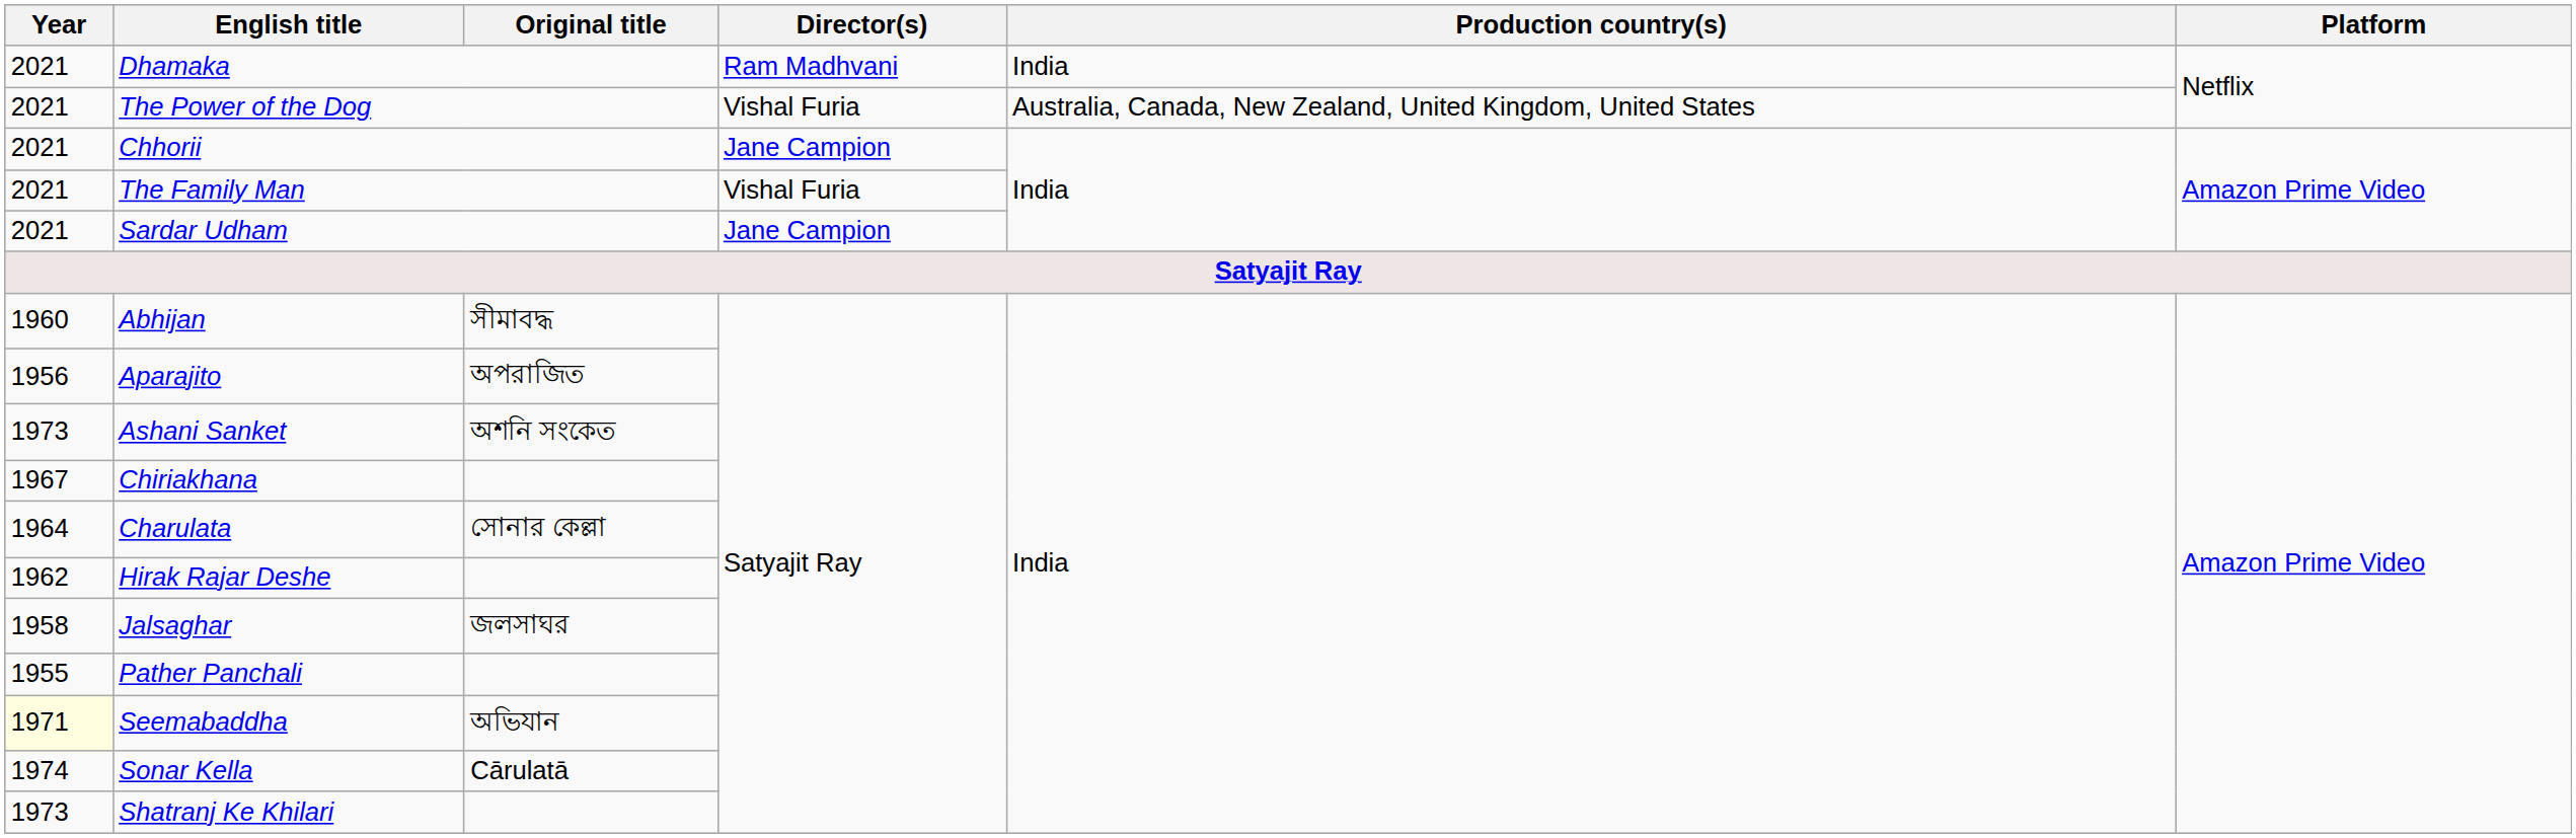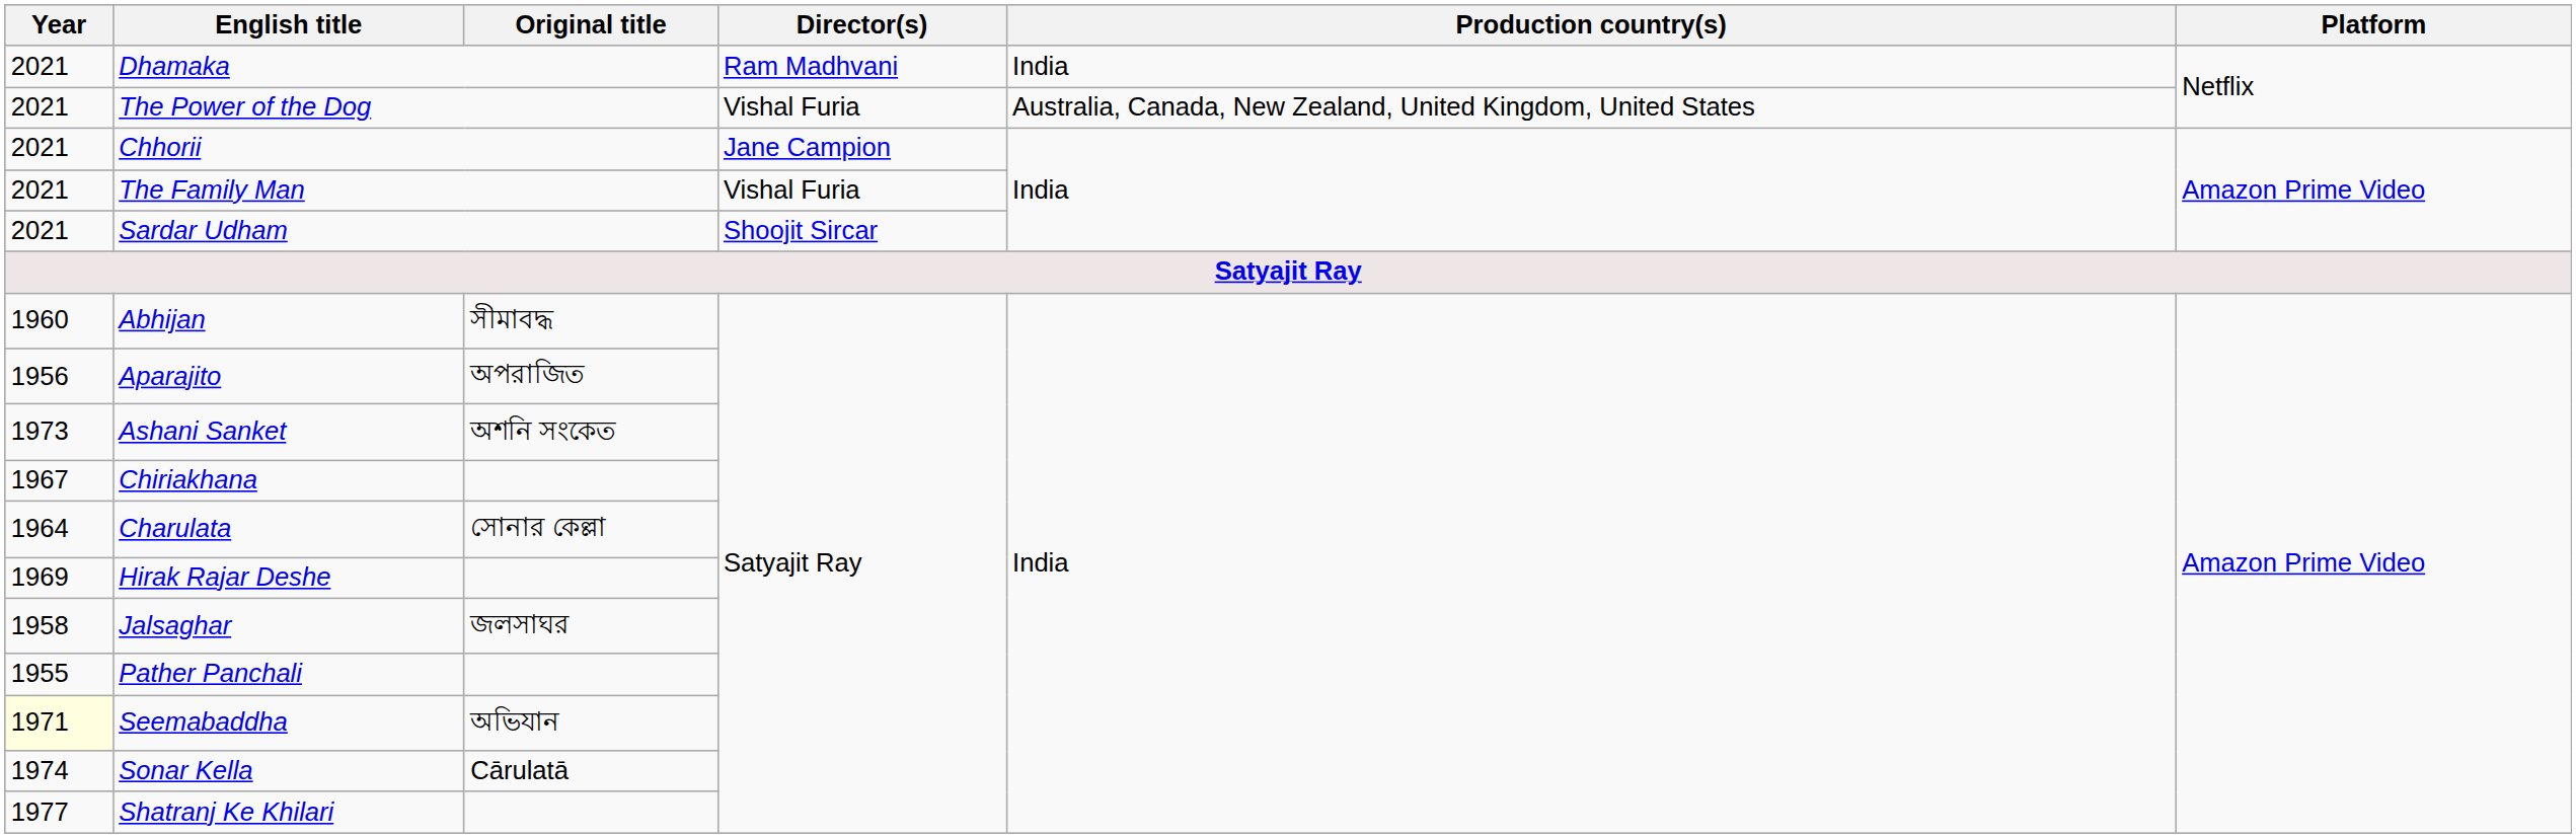Sardar Udham | Director(s): Jane Campion -> Shoojit Sircar
Hirak Rajar Deshe | Year: 1962 -> 1969
Shatranj Ke Khilari | Year: 1973 -> 1977
